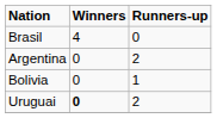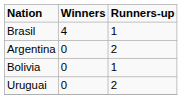Brasil | Runners-up: 0 -> 1
Uruguai | Winners: bold -> normal
